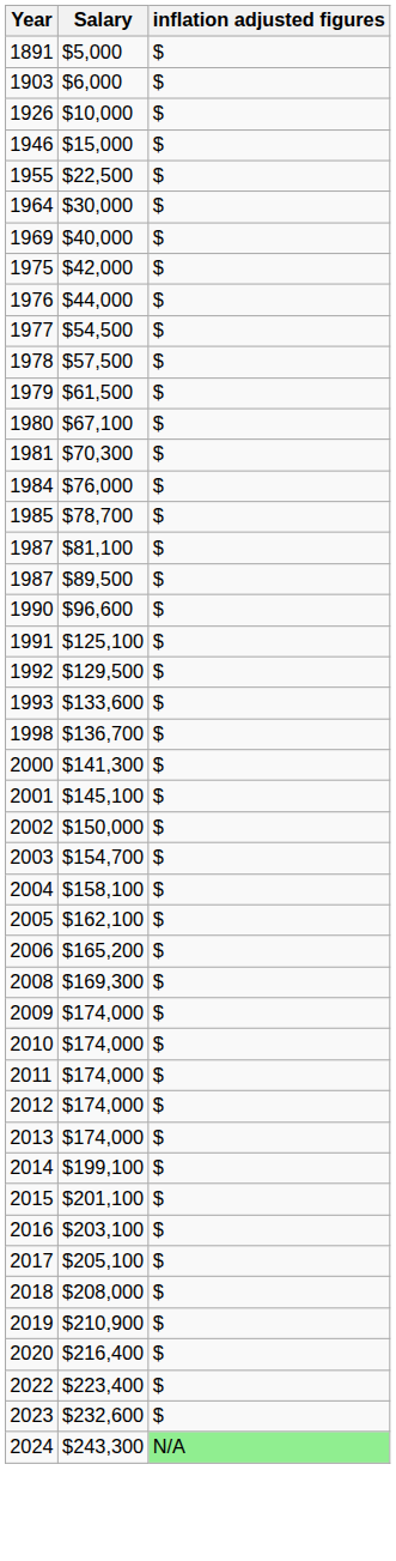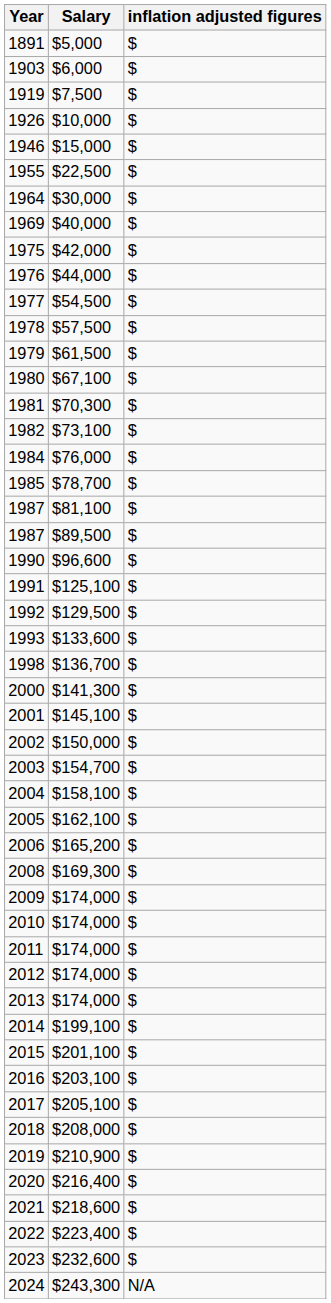+ row: 1919 | $7,500 | $
+ row: 1982 | $73,100 | $
+ row: 2021 | $218,600 | $
2024 | inflation adjusted figures: lightgreen background -> no background
